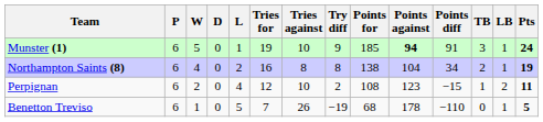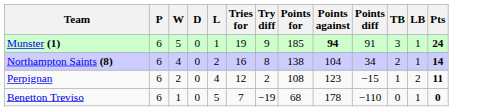- column: Tries against | 10 | 8 | 10 | 26
Northampton Saints (8) | Pts: 19 -> 14
Benetton Treviso | Pts: 5 -> 0
